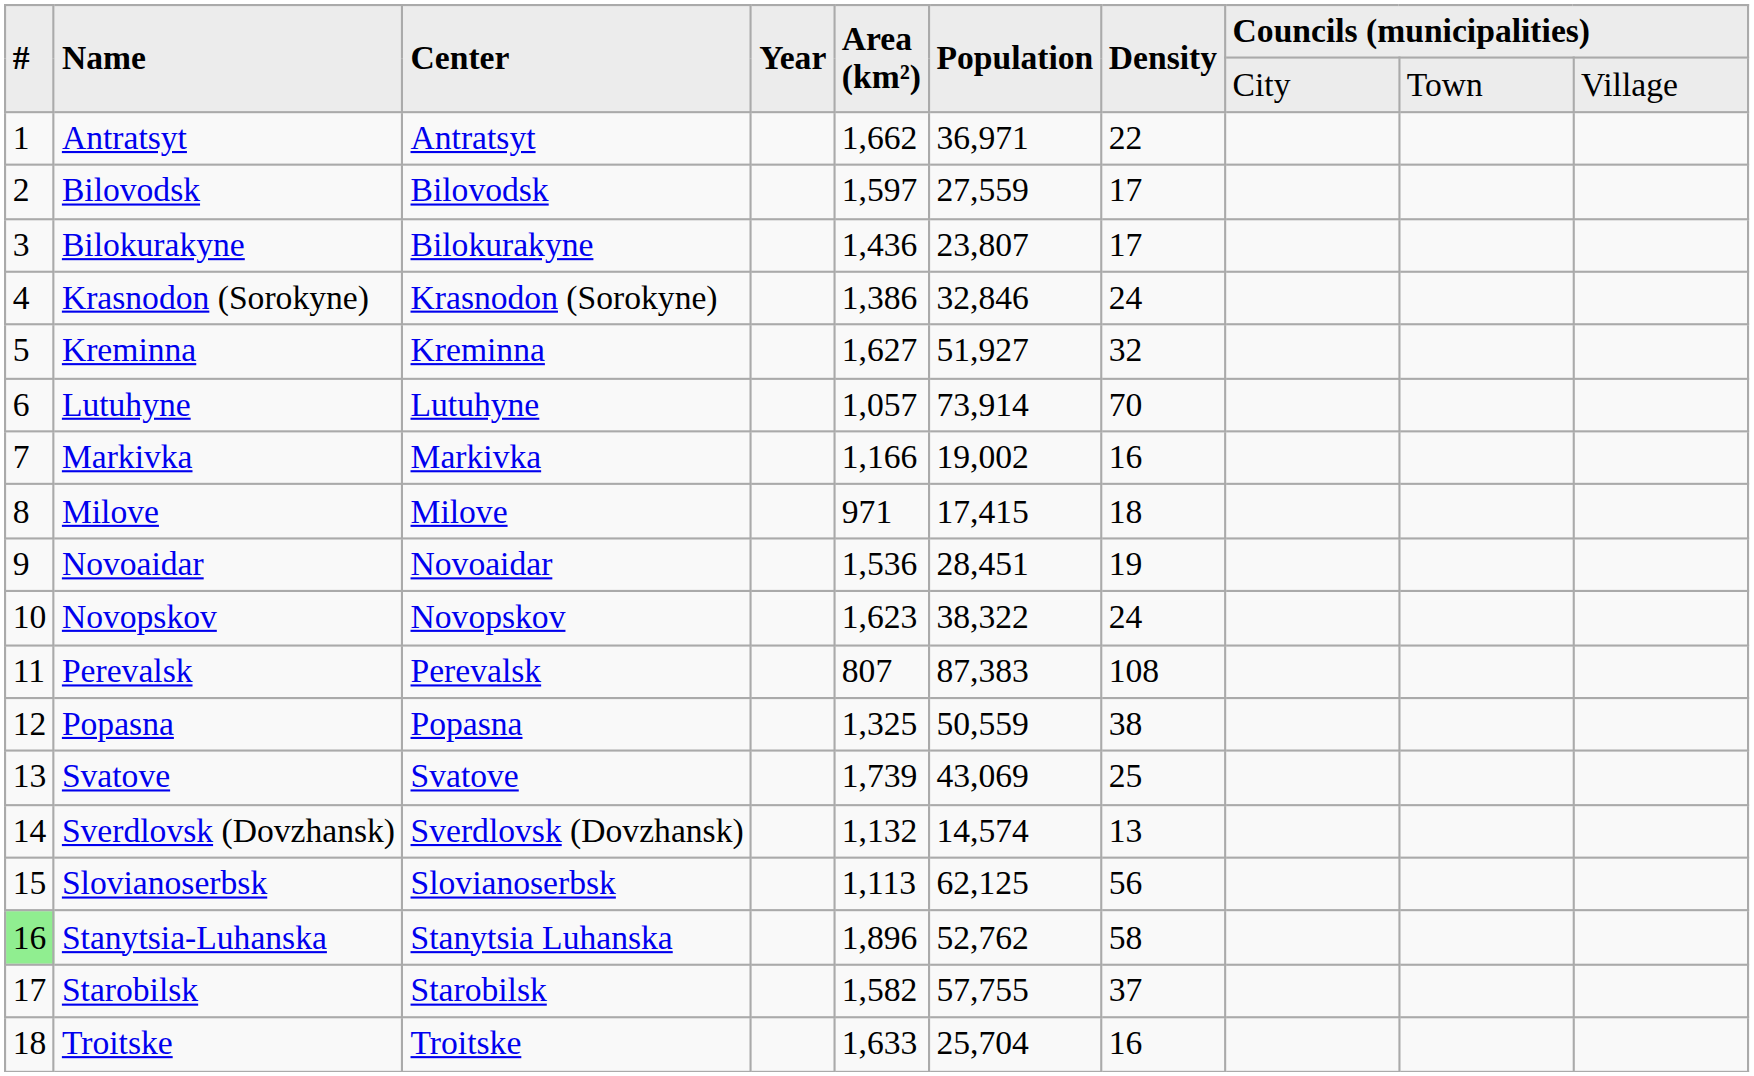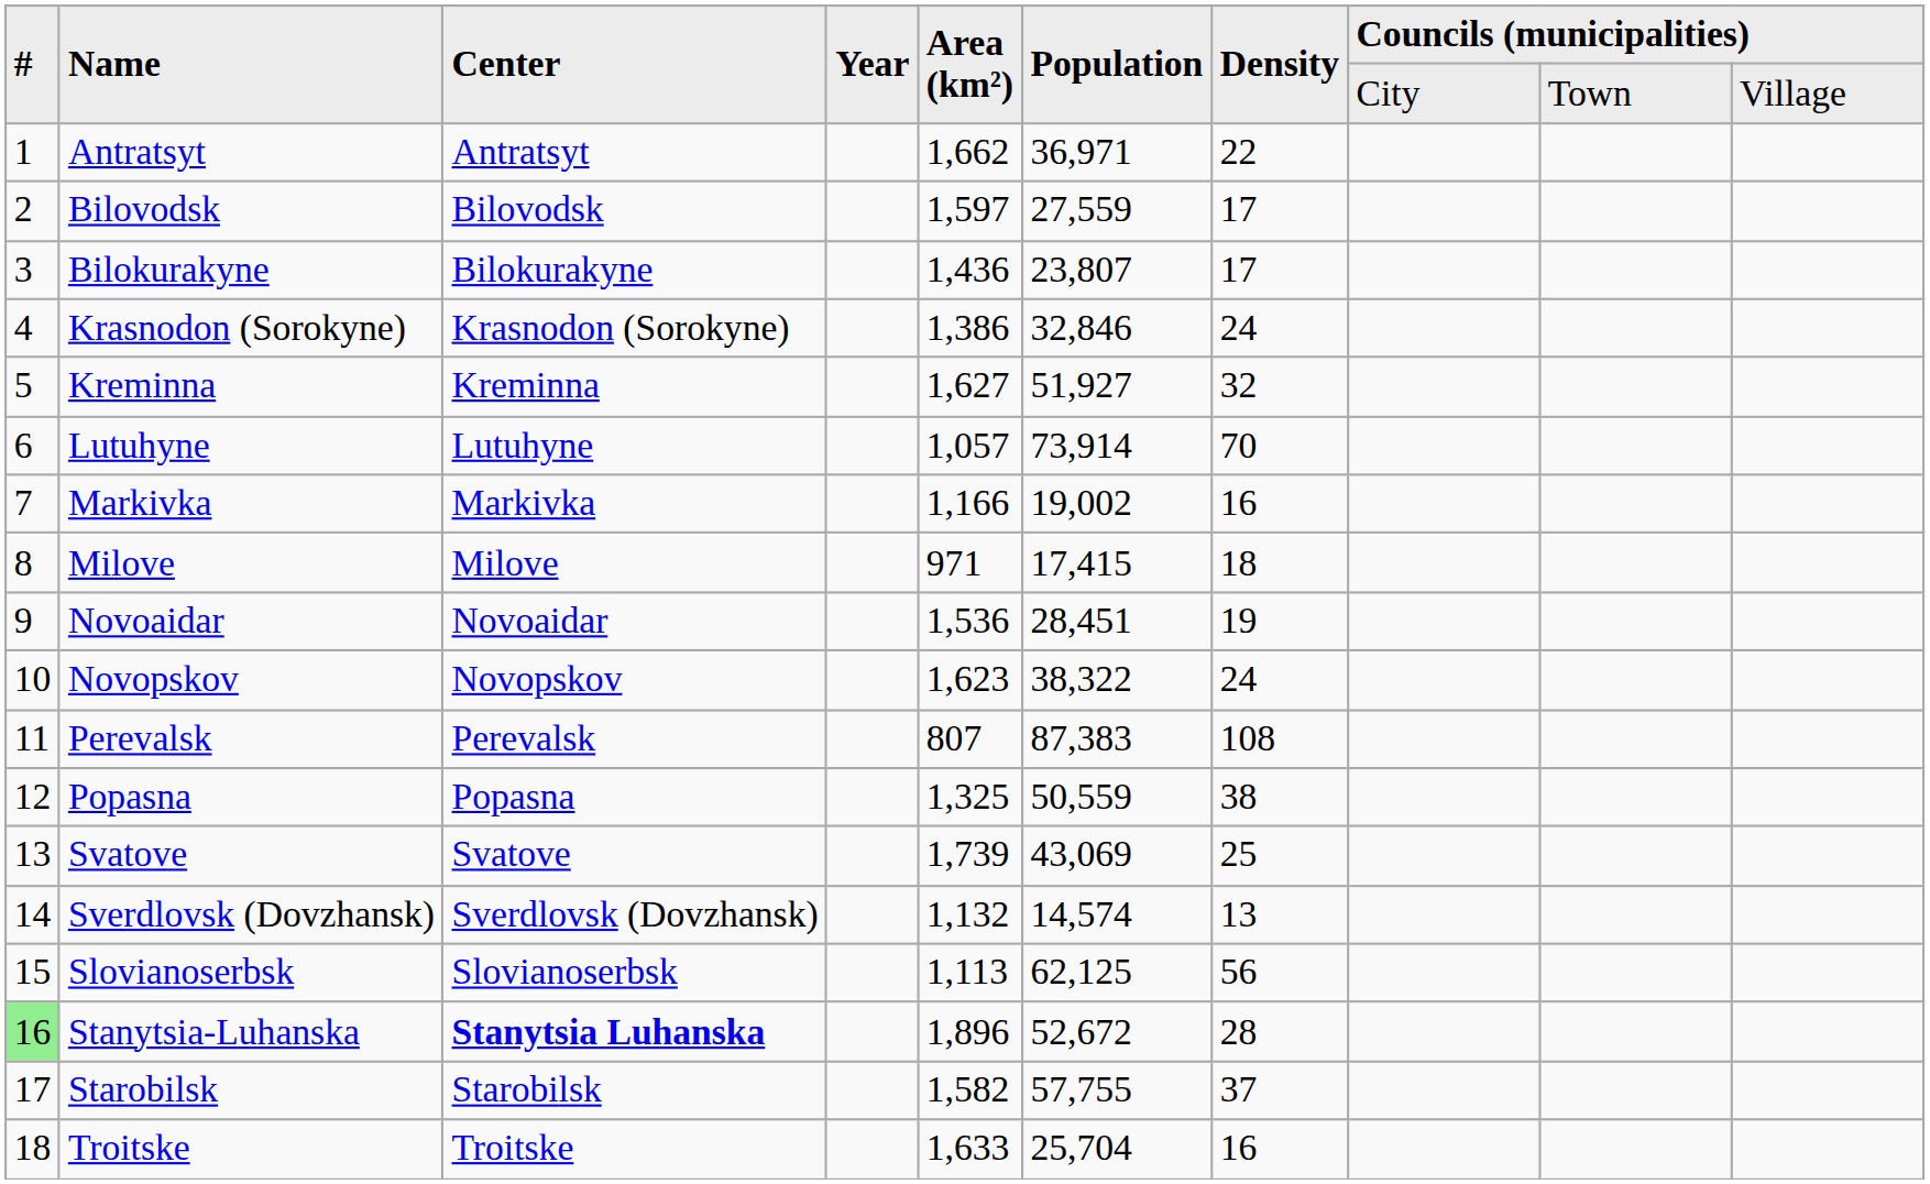Stanytsia-Luhanska | Center: normal -> bold
Stanytsia-Luhanska | Population: 52,762 -> 52,672
Stanytsia-Luhanska | Density: 58 -> 28
